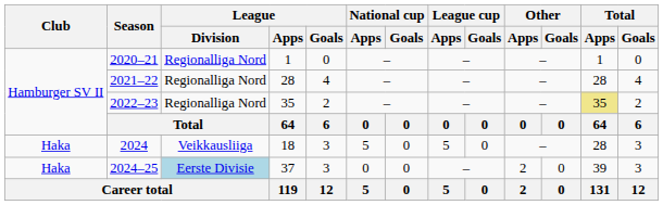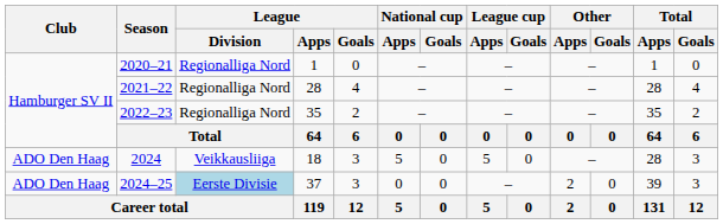2022–23 | Total / Apps: khaki background -> no background
2024 | Club: Haka -> ADO Den Haag
2024–25 | Club: Haka -> ADO Den Haag
